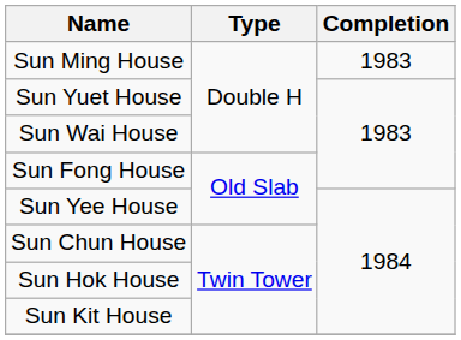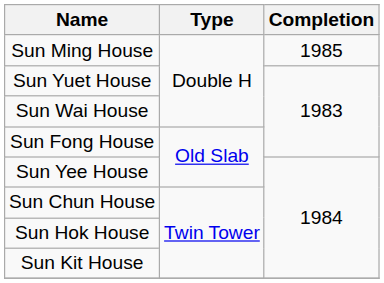Sun Ming House | Completion: 1983 -> 1985
